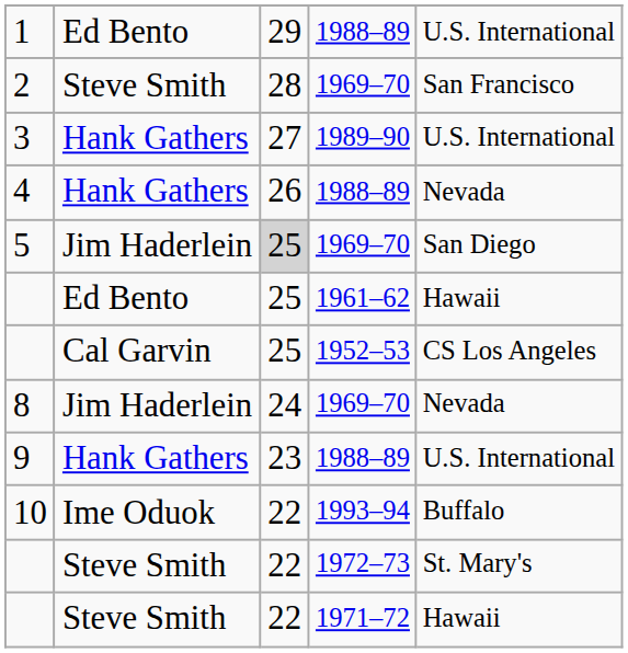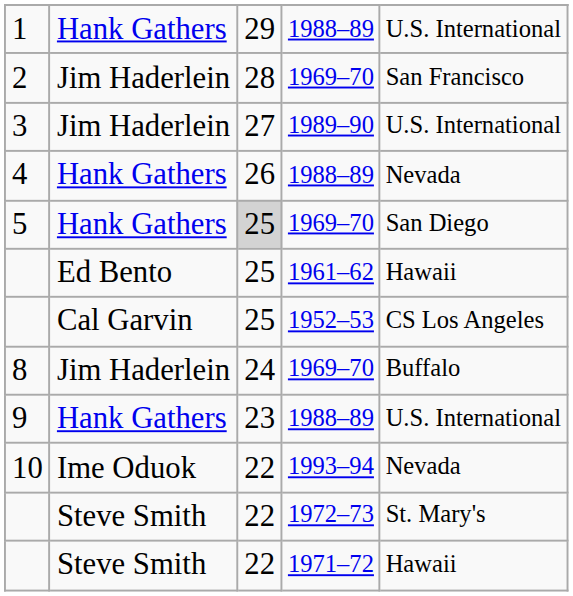1 | column 2: Ed Bento -> Hank Gathers
2 | column 2: Steve Smith -> Jim Haderlein
3 | column 2: Hank Gathers -> Jim Haderlein
5 | column 2: Jim Haderlein -> Hank Gathers
8 | column 5: Nevada -> Buffalo
10 | column 5: Buffalo -> Nevada
